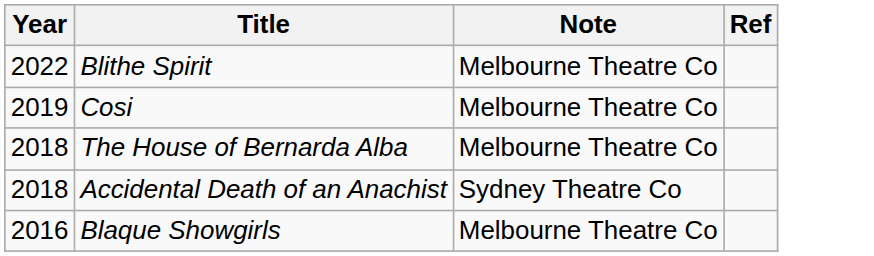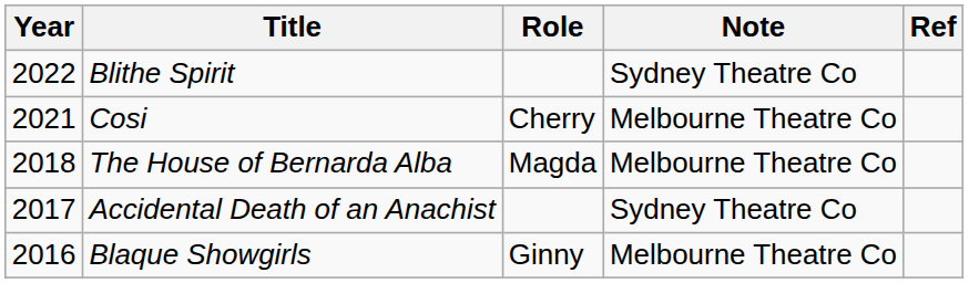+ column: Role | Cherry | Magda | Ginny
Blithe Spirit | Note: Melbourne Theatre Co -> Sydney Theatre Co
Cosi | Year: 2019 -> 2021
Accidental Death of an Anachist | Year: 2018 -> 2017
